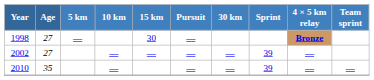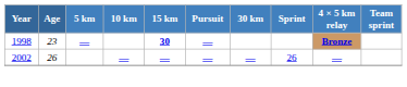1998 | Age: 27 -> 23
1998 | 15 km: normal -> bold
2002 | Age: 27 -> 26
2002 | Sprint: 39 -> 26
- row: 2010 | 35 | — | — | — | 39 | — | —
